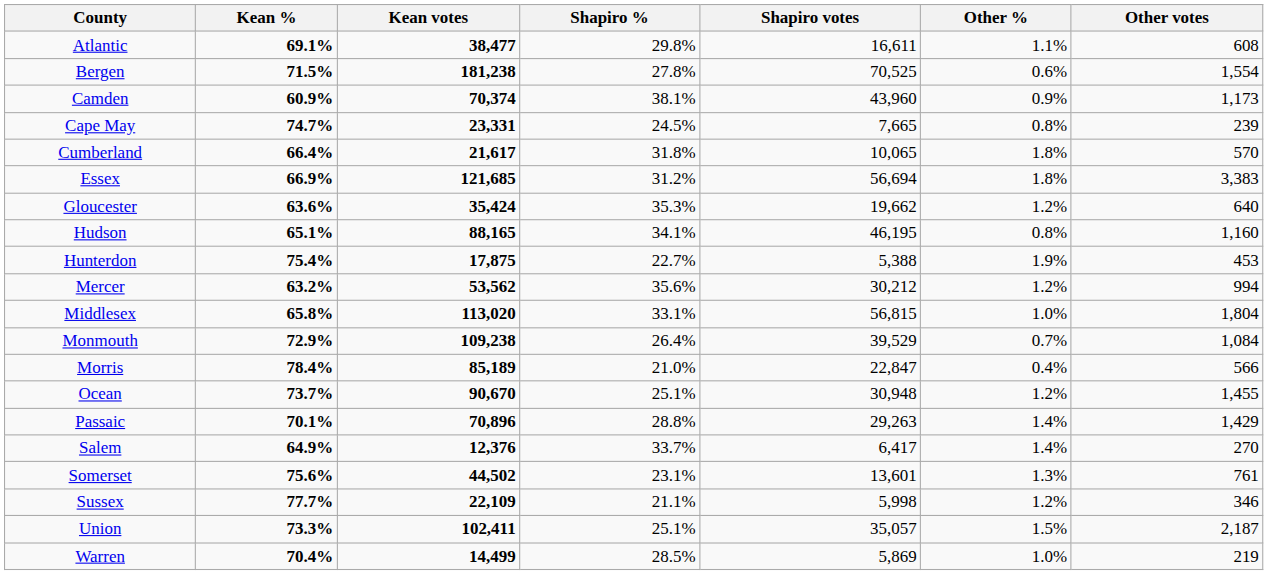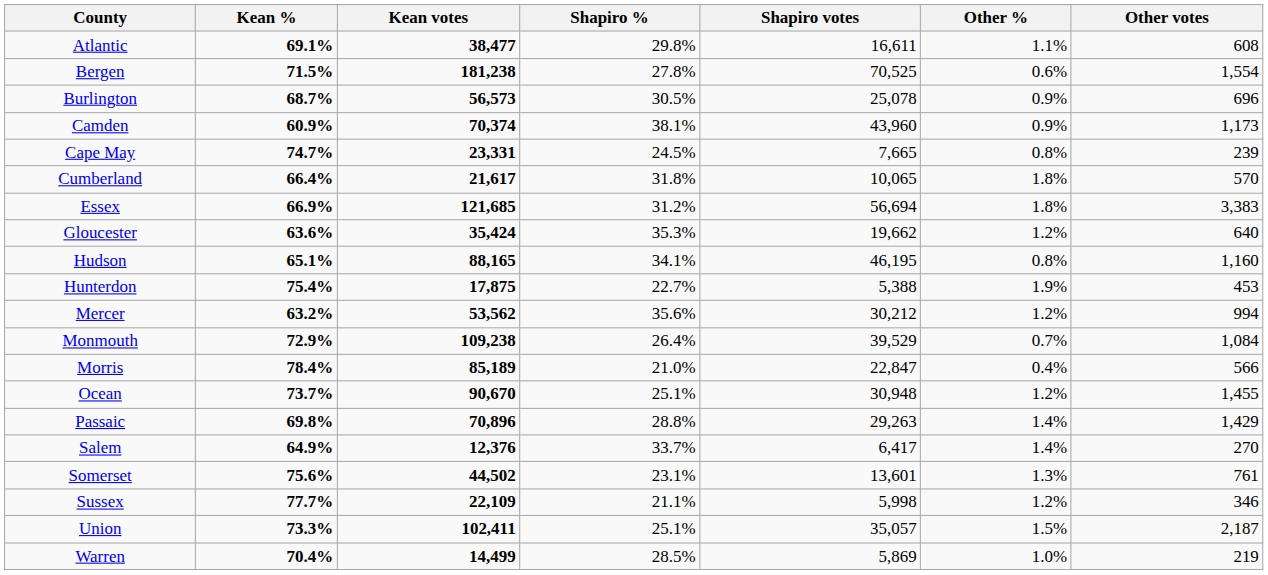+ row: Burlington | 68.7% | 56,573 | 30.5% | 25,078 | 0.9% | 696
- row: Middlesex | 65.8% | 113,020 | 33.1% | 56,815 | 1.0% | 1,804
Passaic | Kean %: 70.1% -> 69.8%
